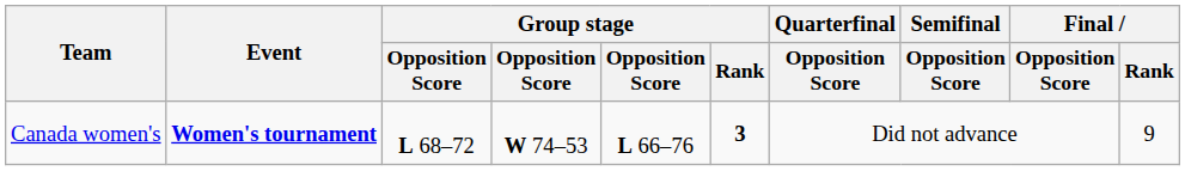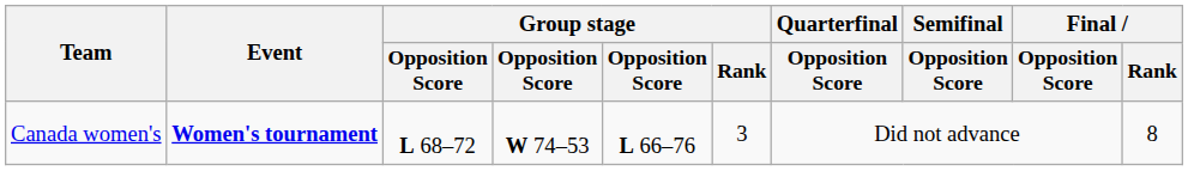Canada women's | Group stage / Rank: bold -> normal
Canada women's | Final / Rank: 9 -> 8
